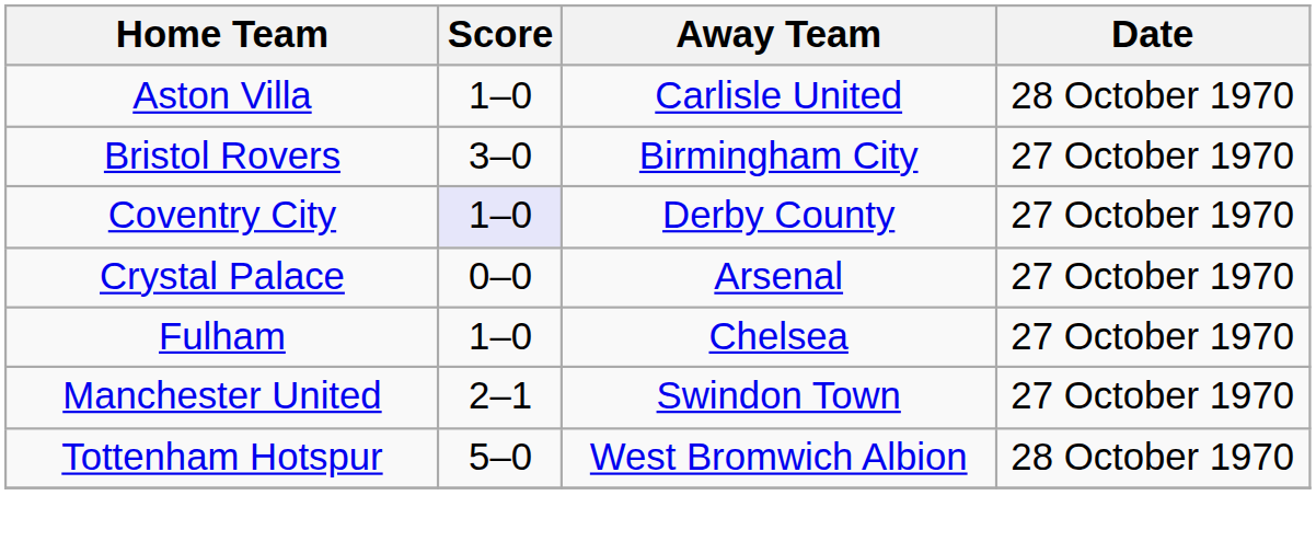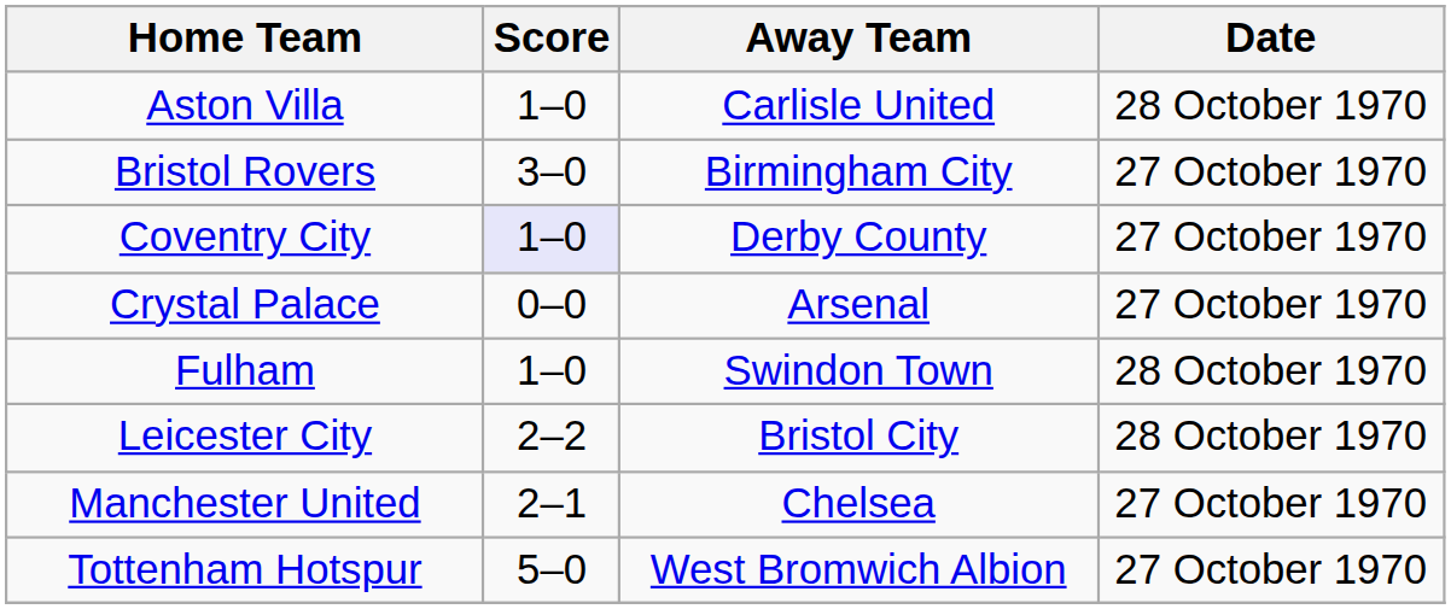Fulham | Away Team: Chelsea -> Swindon Town
Fulham | Date: 27 October 1970 -> 28 October 1970
+ row: Leicester City | 2–2 | Bristol City | 28 October 1970
Manchester United | Away Team: Swindon Town -> Chelsea
Tottenham Hotspur | Date: 28 October 1970 -> 27 October 1970
